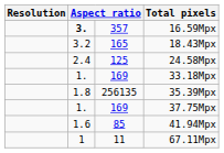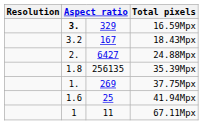16.59Mpx | column 3: 357 -> 329
18.43Mpx | column 3: 165 -> 167
- row: 2.4 | 125 | 24.58Mpx
+ row: 2. | 6427 | 24.88Mpx
- row: 1. | 169 | 33.18Mpx
37.75Mpx | column 3: 169 -> 269
41.94Mpx | column 3: 85 -> 25
